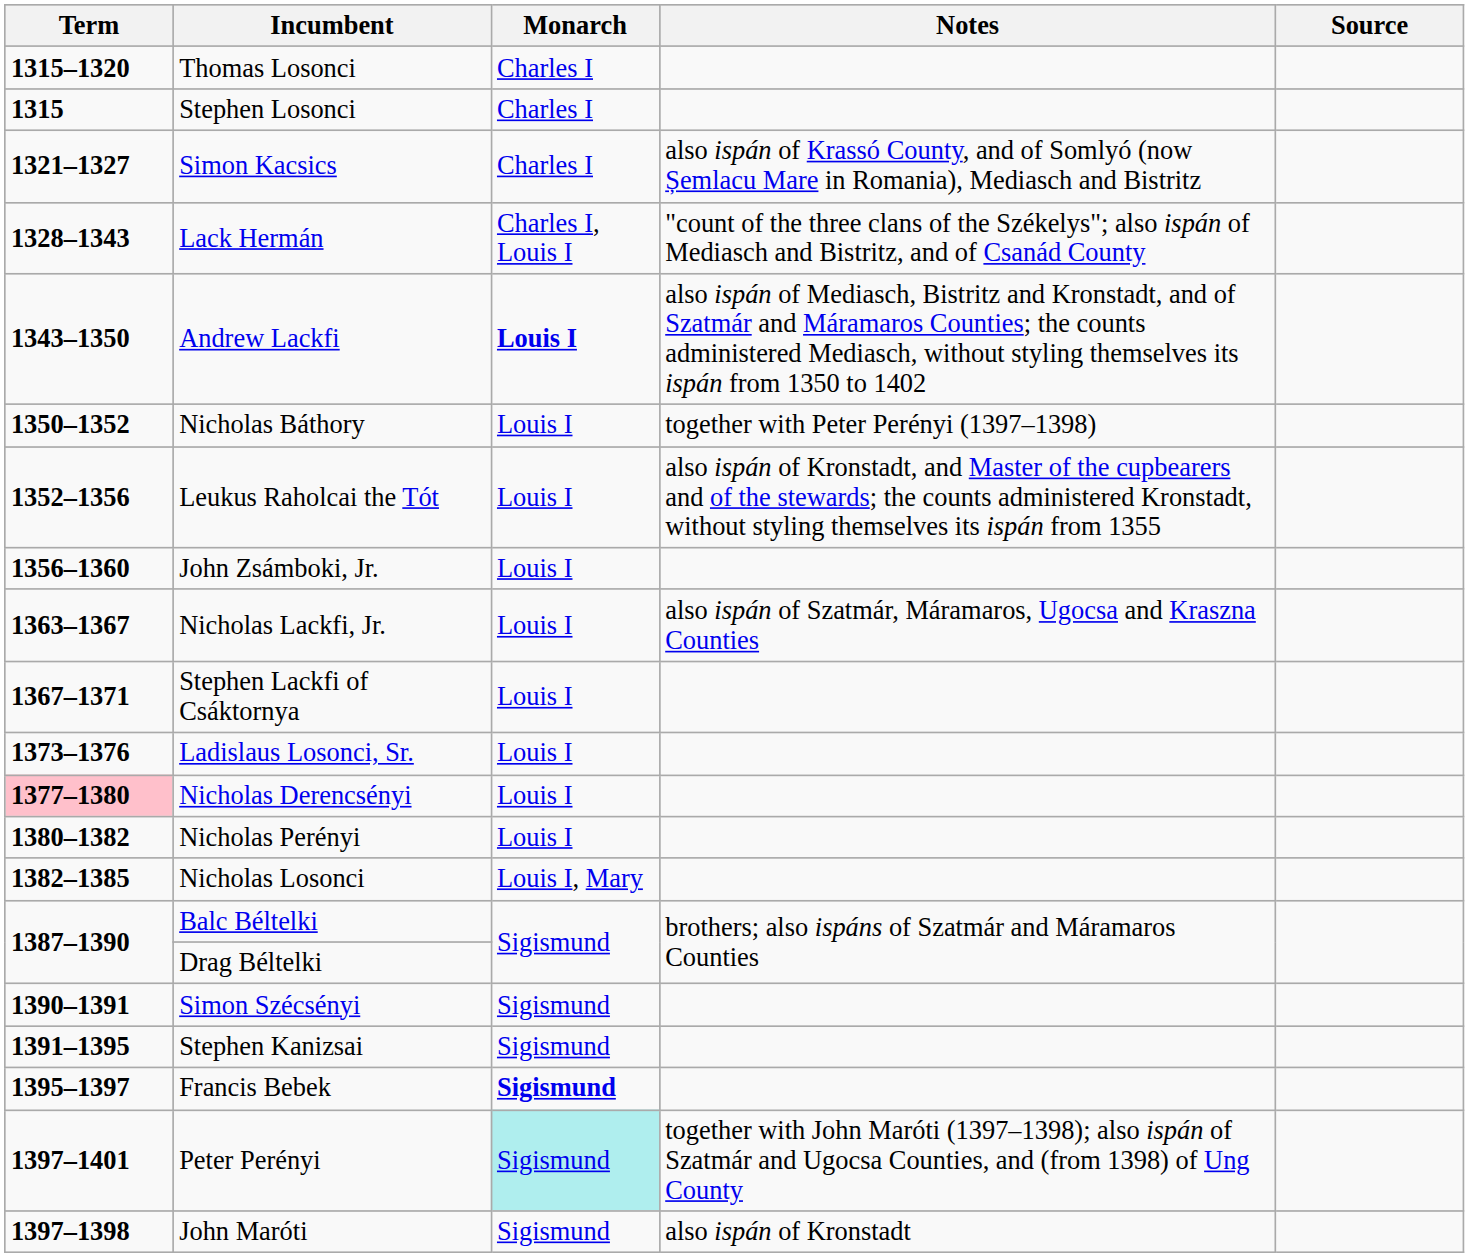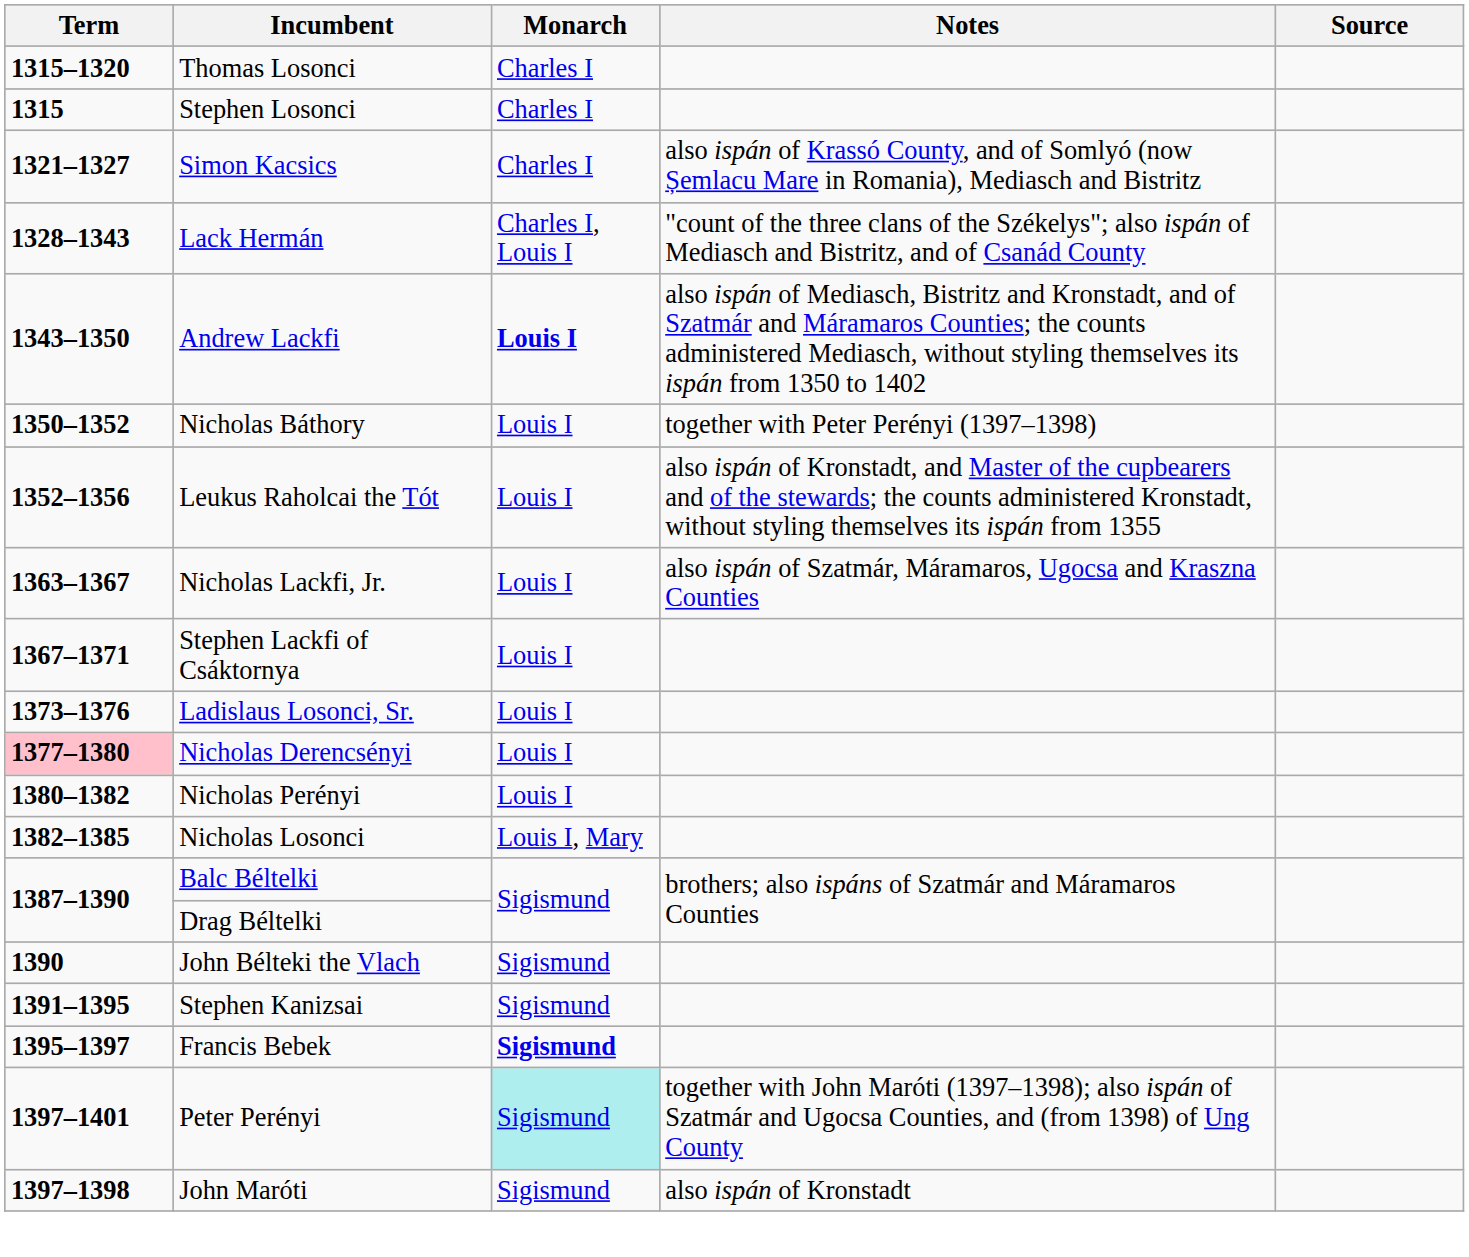- row: 1356–1360 | John Zsámboki, Jr. | Louis I
+ row: 1390 | John Bélteki the Vlach | Sigismund
- row: 1390–1391 | Simon Szécsényi | Sigismund
